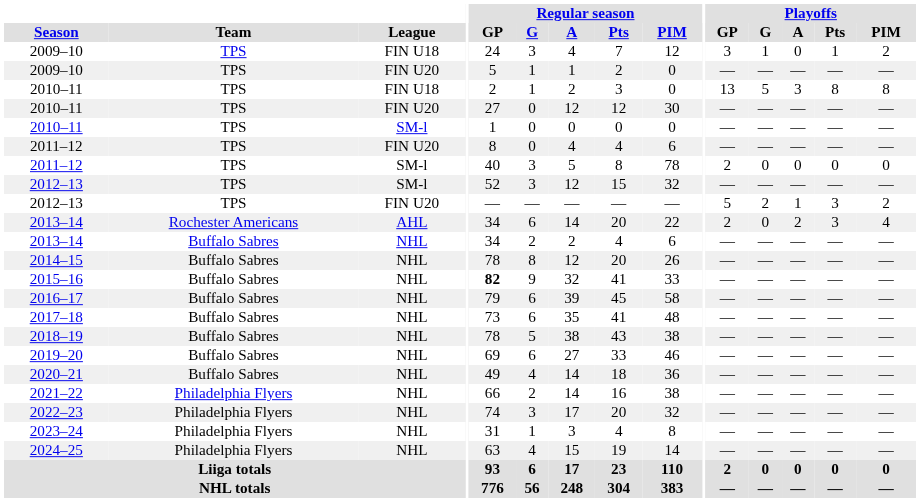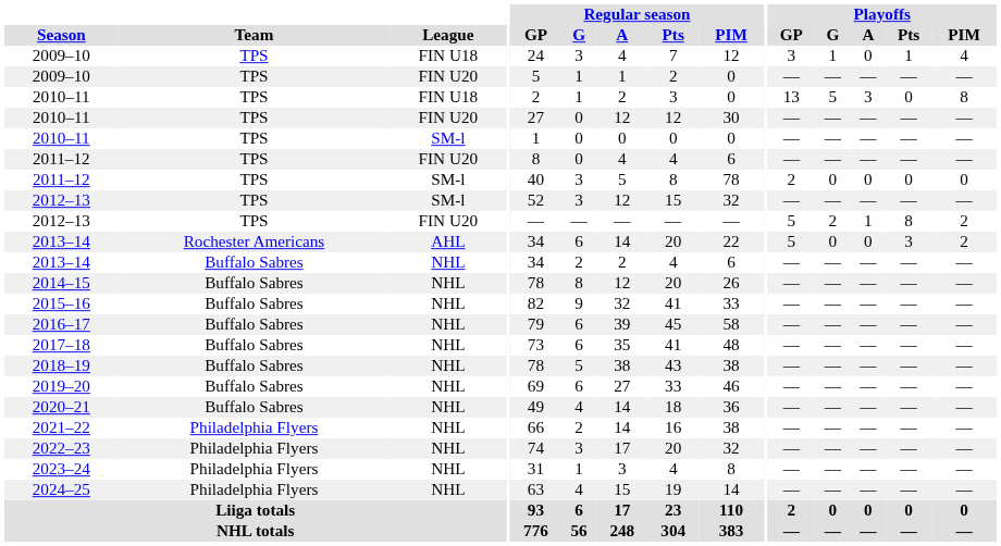2009–10 / FIN U18 | Playoffs / PIM: 2 -> 4
2010–11 / FIN U18 | Playoffs / Pts: 8 -> 0
2012–13 / FIN U20 | Playoffs / Pts: 3 -> 8
2013–14 / AHL | Playoffs / GP: 2 -> 5
2013–14 / AHL | Playoffs / A: 2 -> 0
2013–14 / AHL | Playoffs / PIM: 4 -> 2
2015–16 | Regular season / GP: bold -> normal
